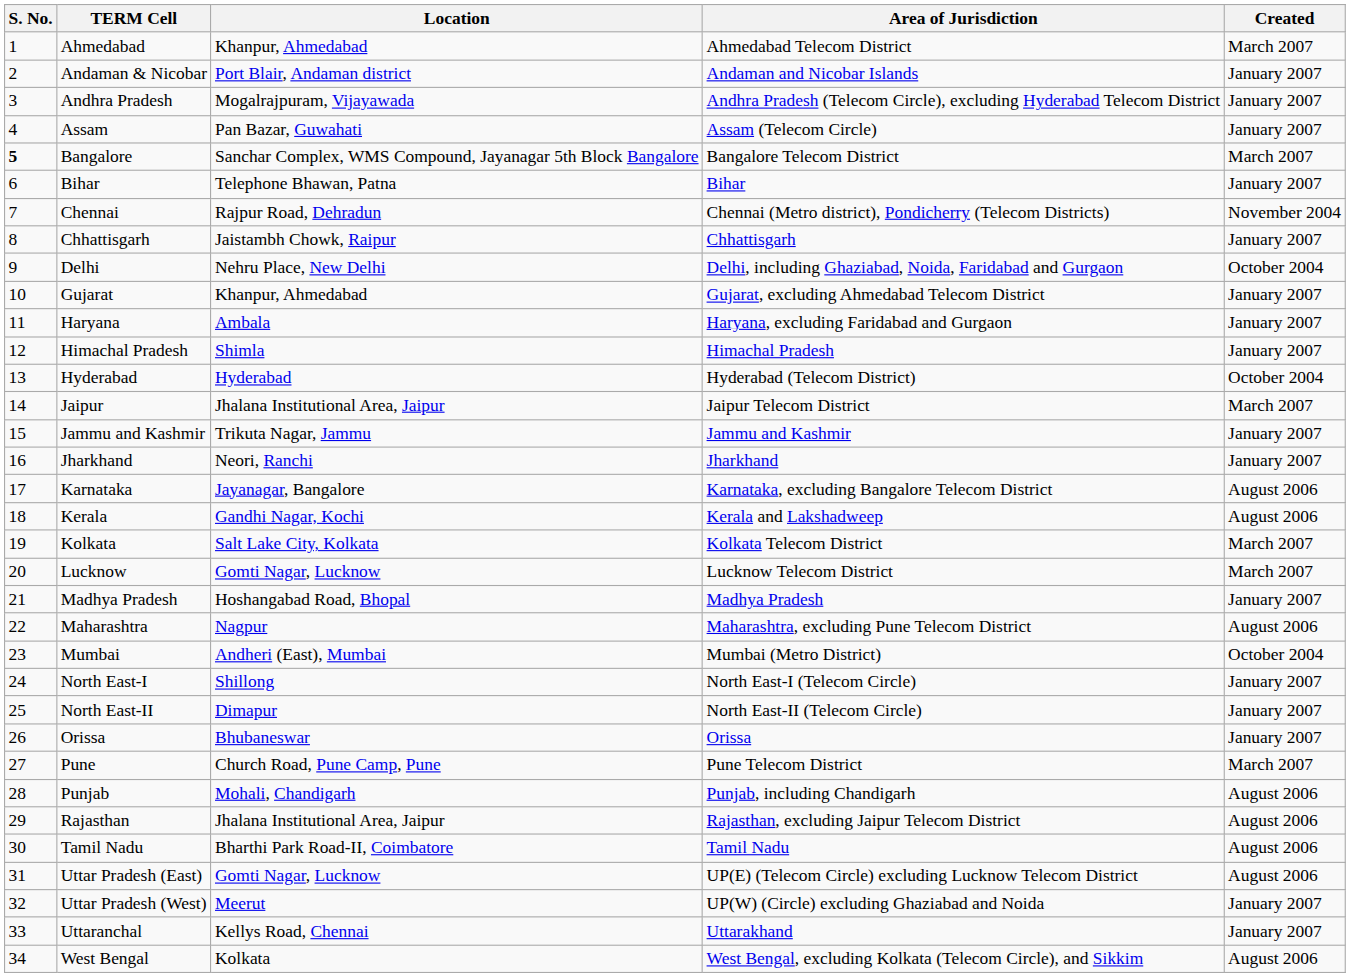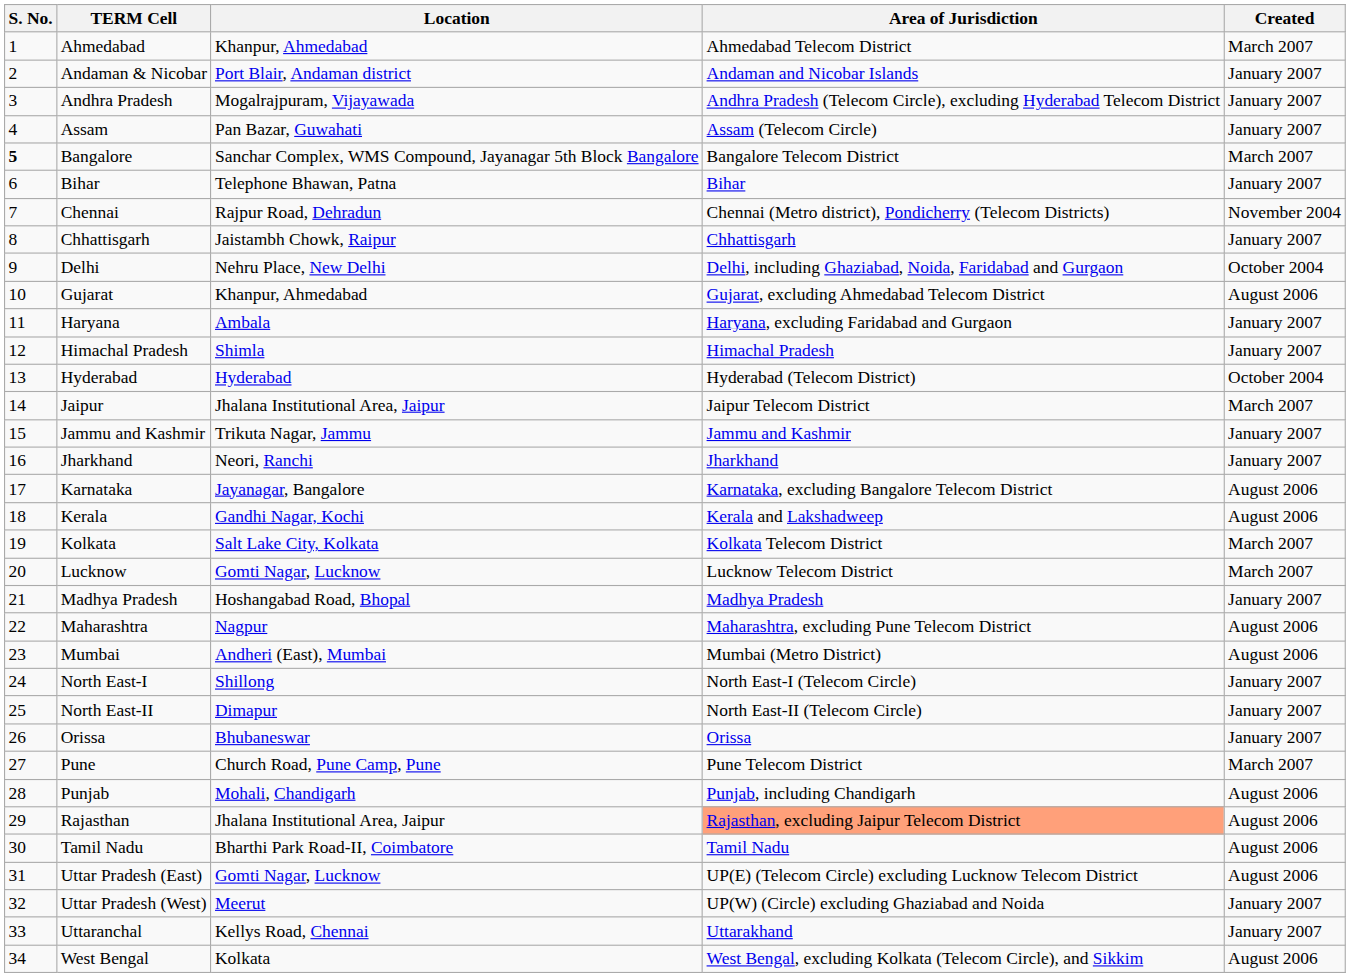Gujarat | Created: January 2007 -> August 2006
Mumbai | Created: October 2004 -> August 2006
Rajasthan | Area of Jurisdiction: no background -> lightsalmon background
